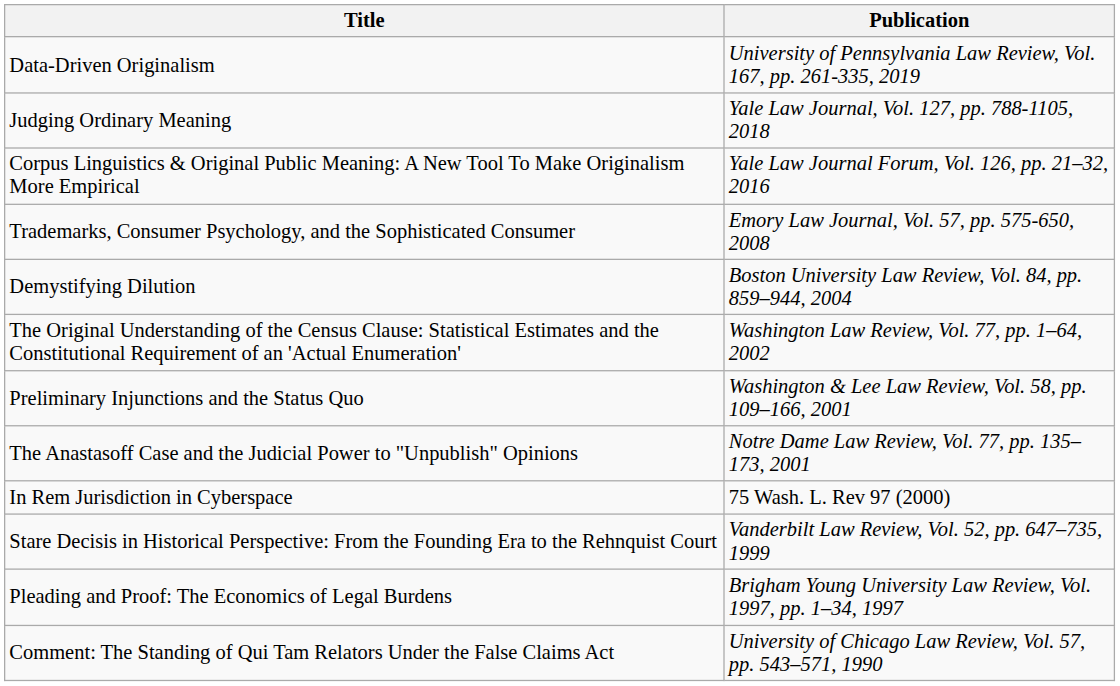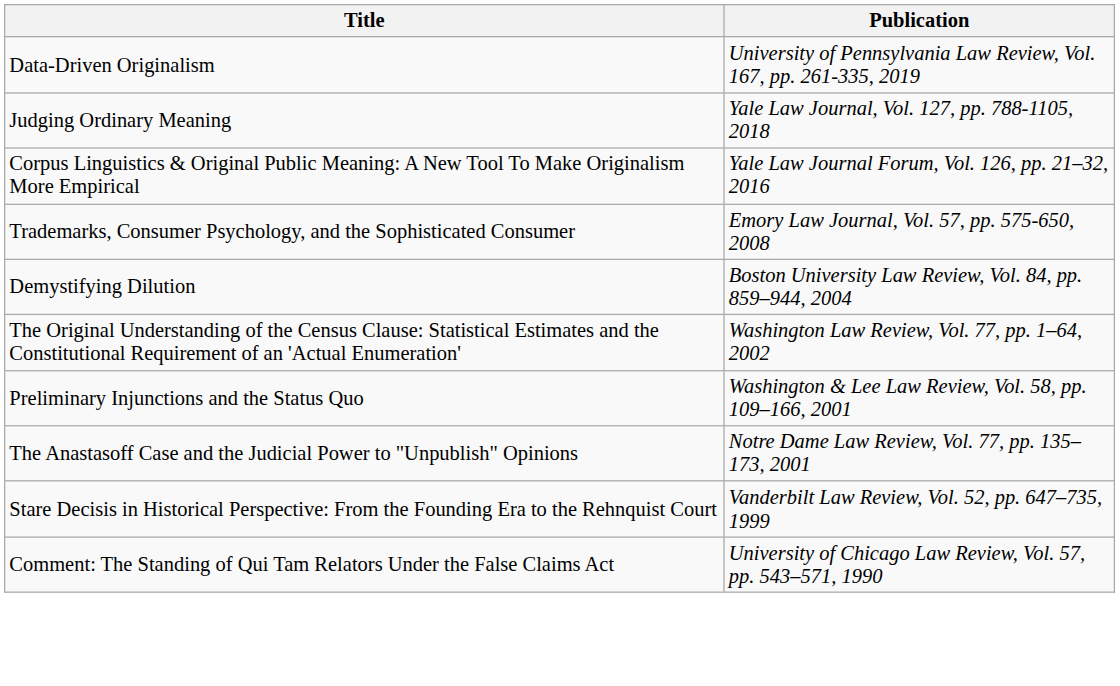- row: In Rem Jurisdiction in Cyberspace | 75 Wash. L. Rev 97 (2000)
- row: Pleading and Proof: The Economics of Legal Burdens | Brigham Young University Law Review, Vol. 1997, pp. 1–34, 1997
